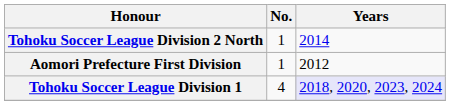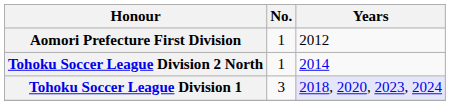rows swapped: Aomori Prefecture First Division <-> Tohoku Soccer League Division 2 North
Tohoku Soccer League Division 1 | No.: 4 -> 3
